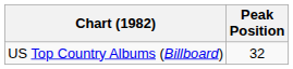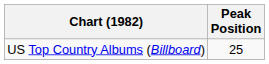US Top Country Albums (Billboard) | Peak Position: 32 -> 25
